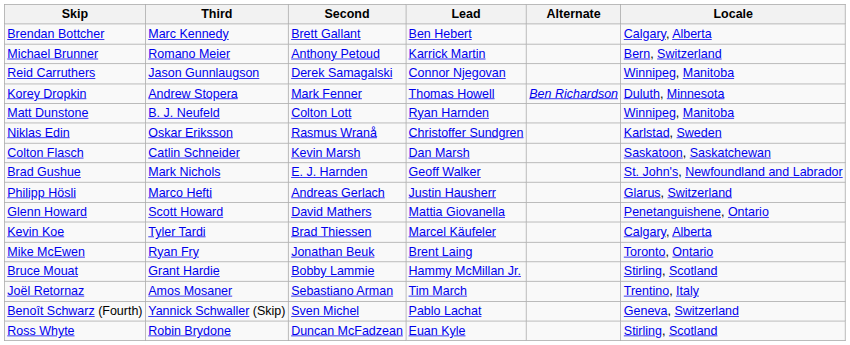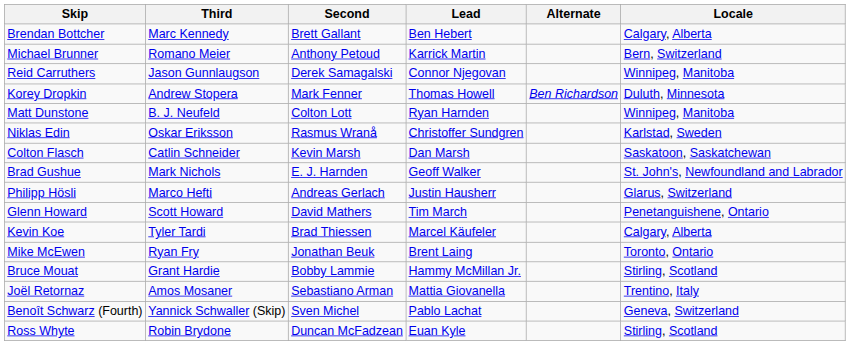Glenn Howard | Lead: Mattia Giovanella -> Tim March
Joël Retornaz | Lead: Tim March -> Mattia Giovanella
